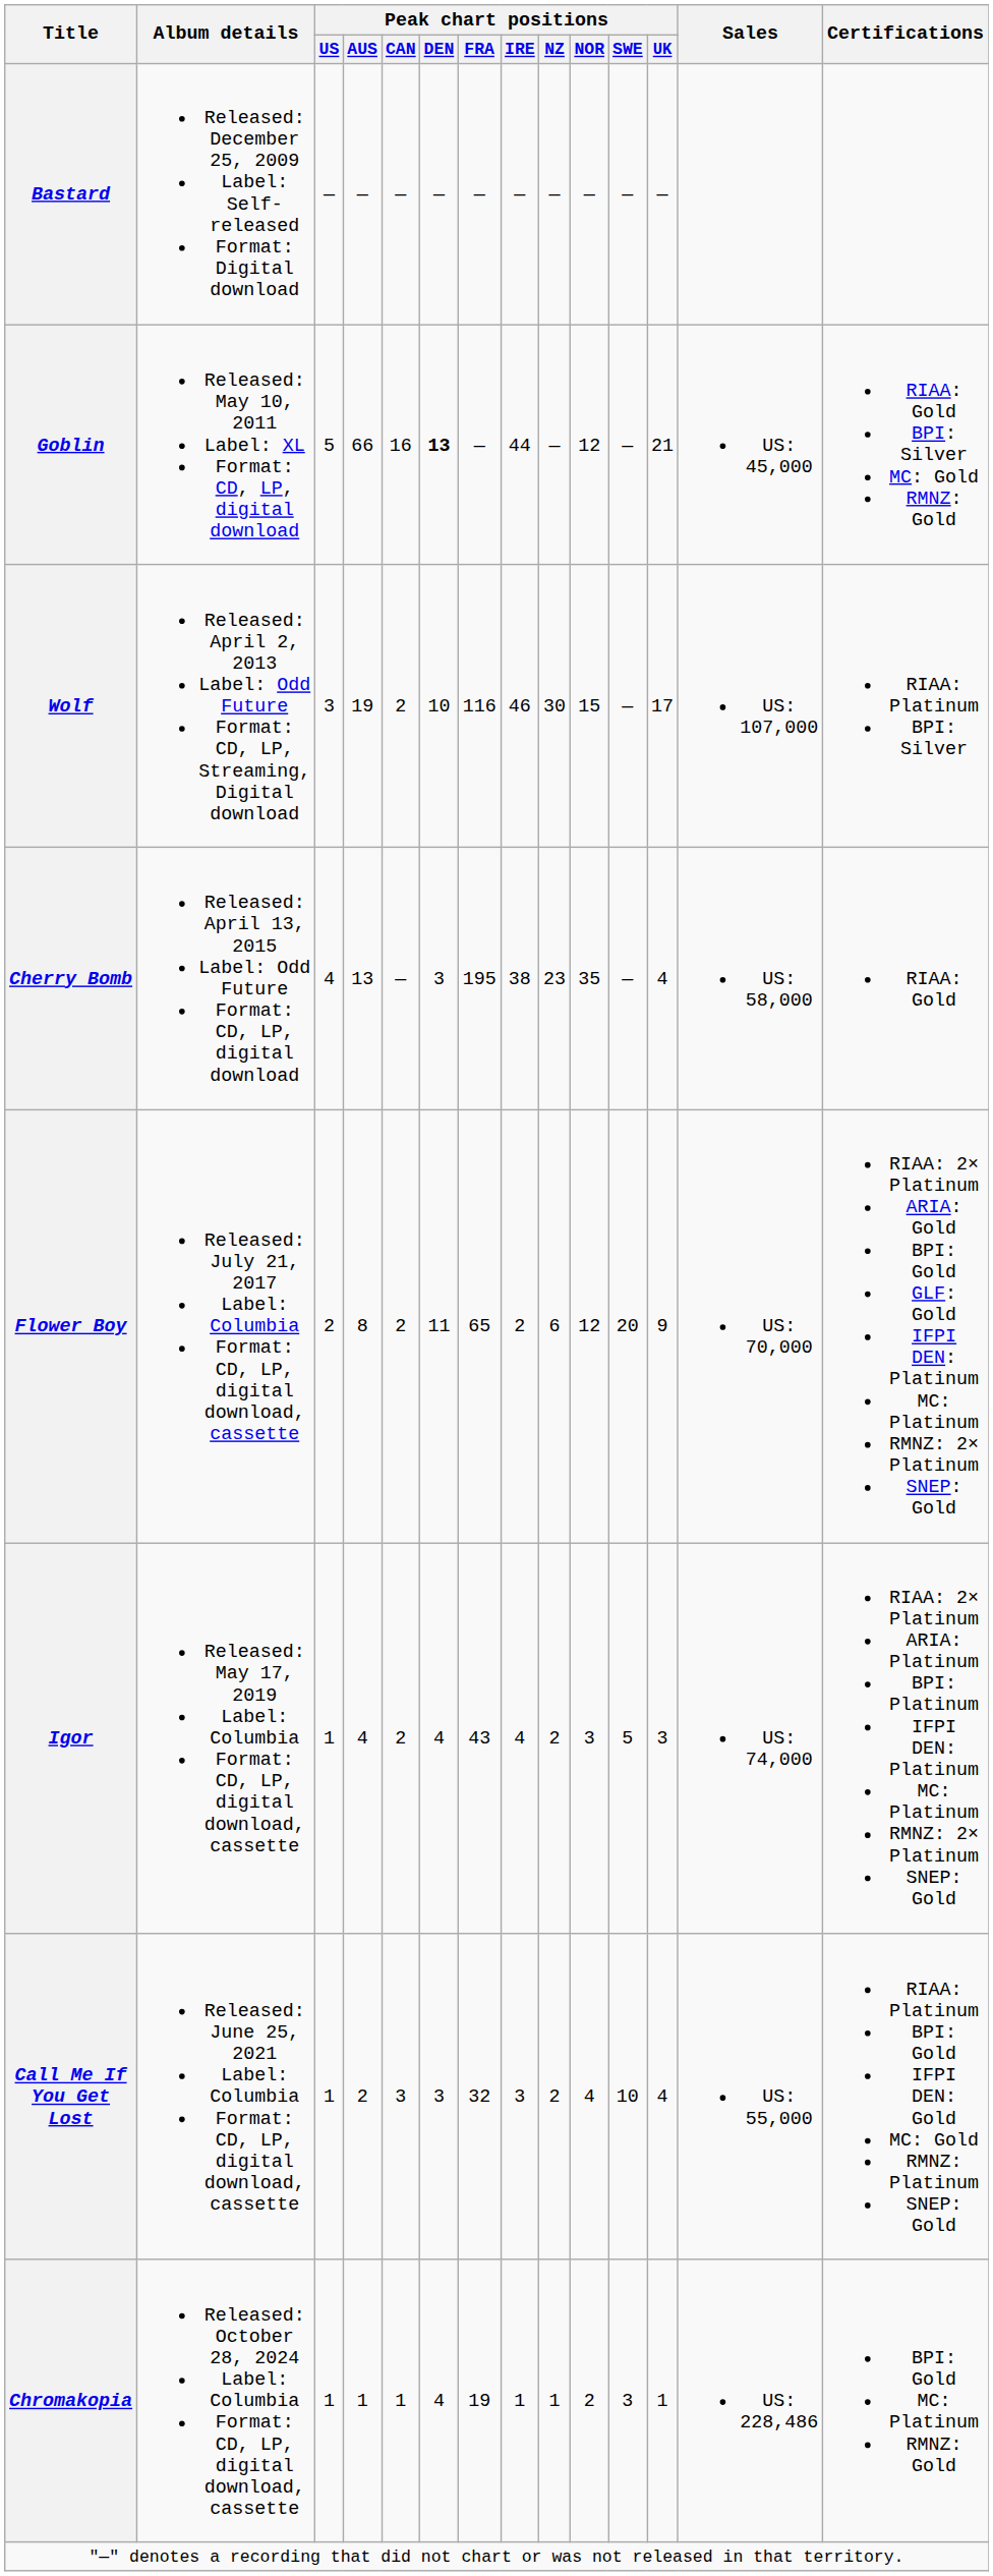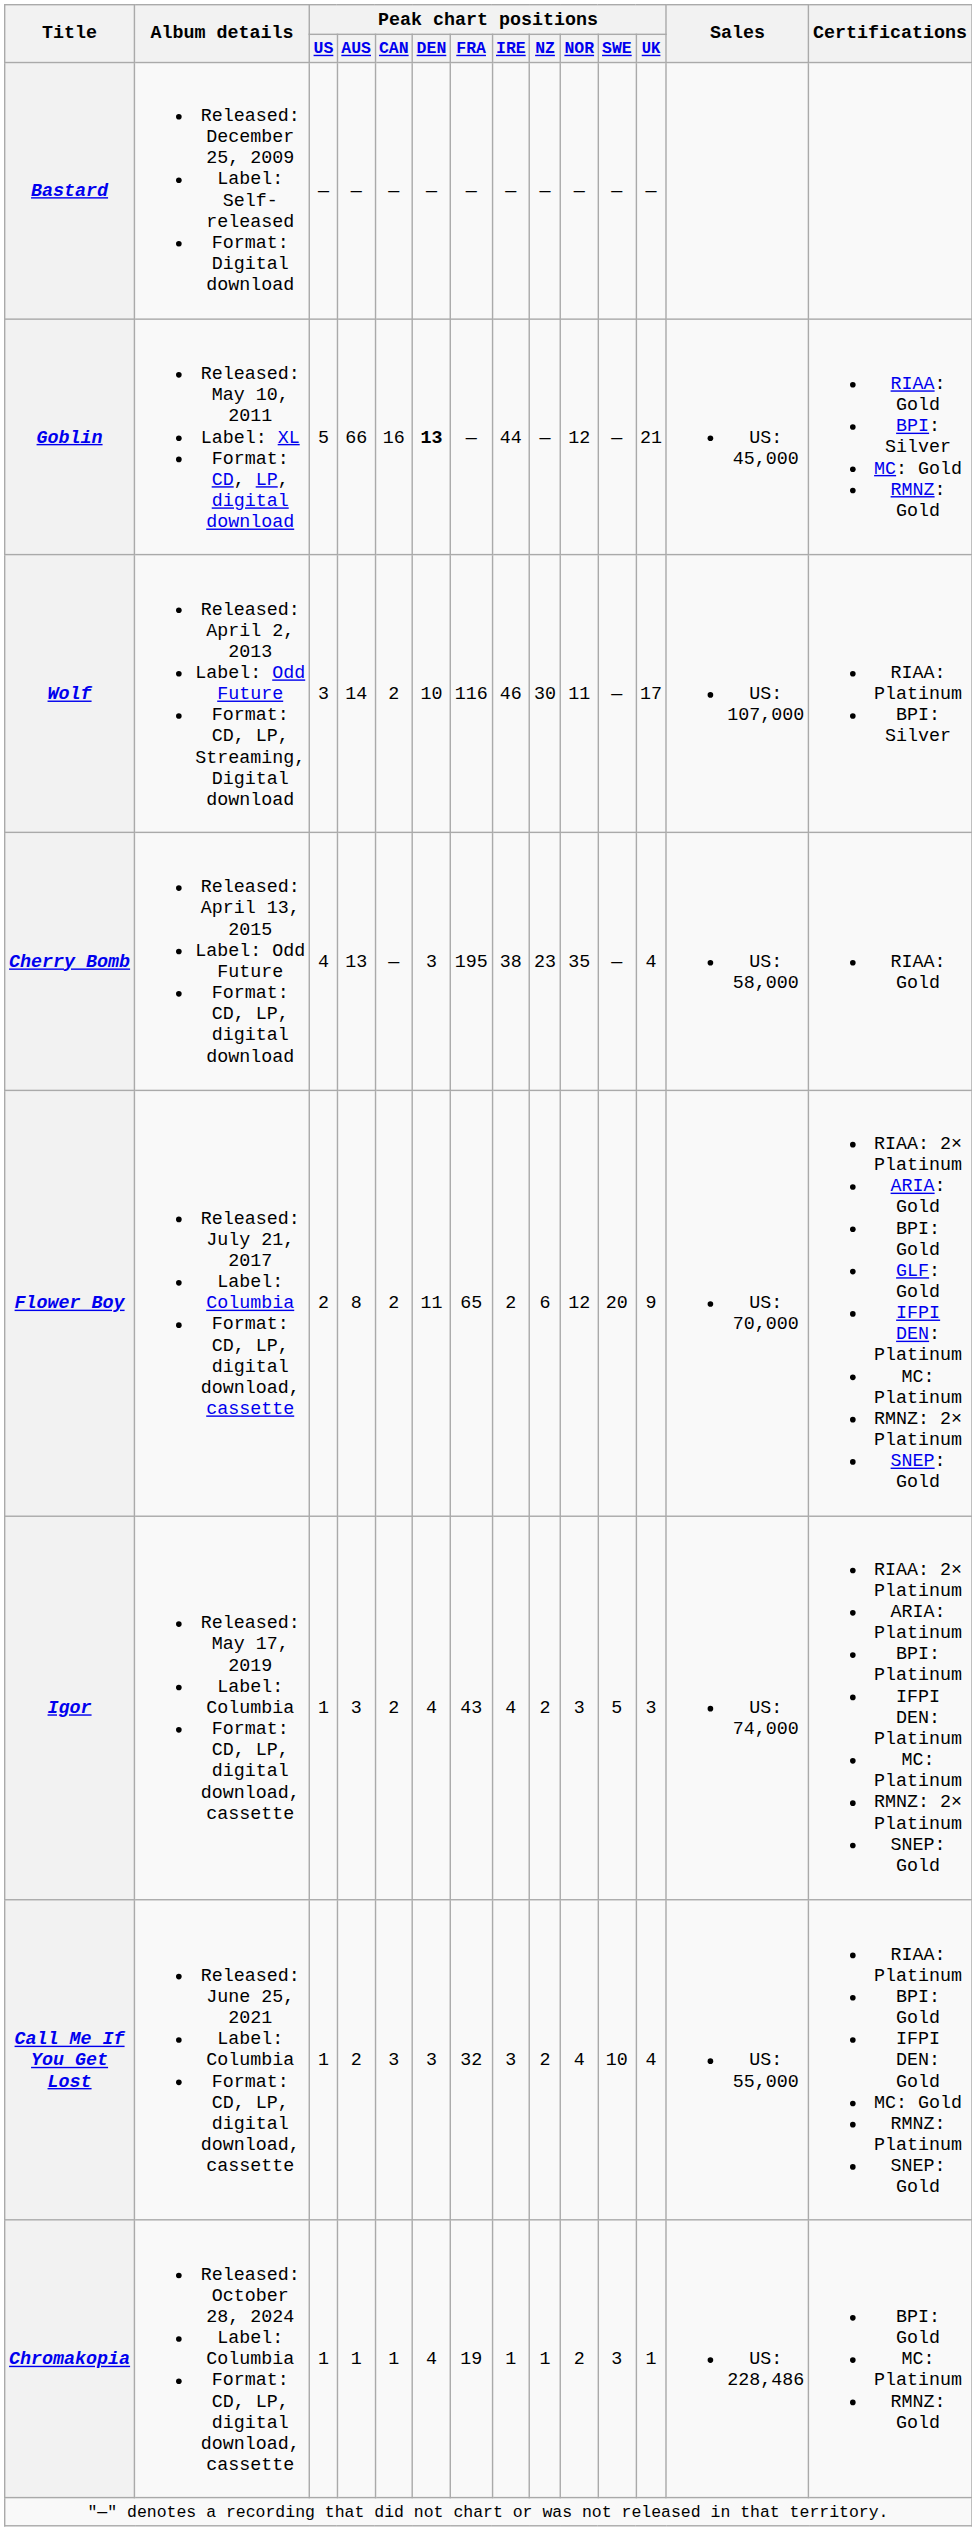Wolf | Peak chart positions / AUS: 19 -> 14
Wolf | Peak chart positions / NOR: 15 -> 11
Igor | Peak chart positions / AUS: 4 -> 3
